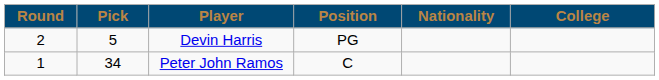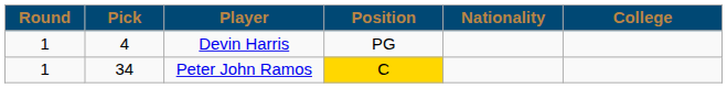Devin Harris | Round: 2 -> 1
Devin Harris | Pick: 5 -> 4
Peter John Ramos | Position: no background -> gold background
